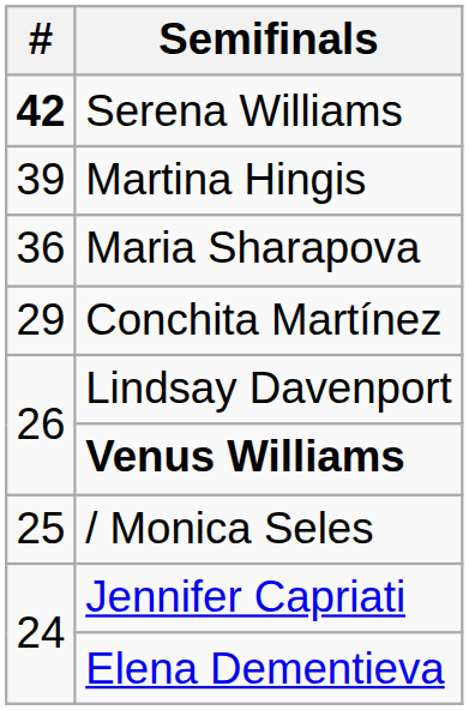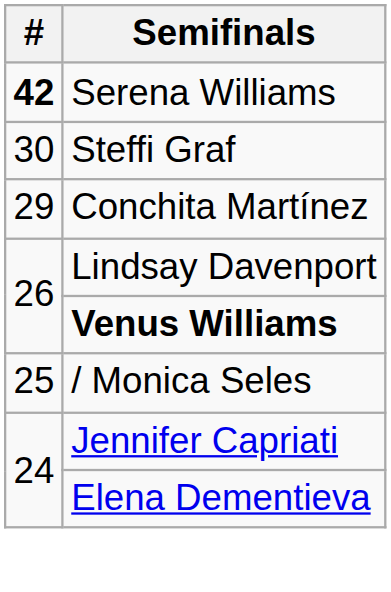- row: 39 | Martina Hingis
- row: 36 | Maria Sharapova
+ row: 30 | Steffi Graf
